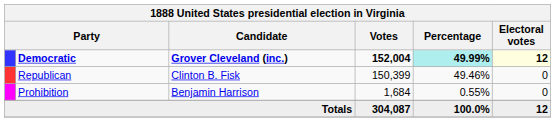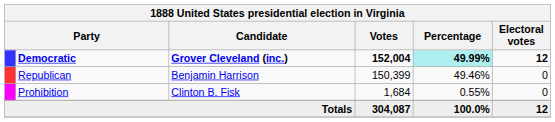Democratic | Electoral votes: lightyellow background -> no background
Republican | Candidate: Clinton B. Fisk -> Benjamin Harrison
Prohibition | Candidate: Benjamin Harrison -> Clinton B. Fisk
